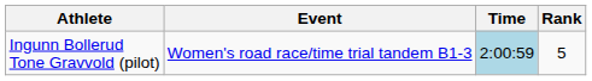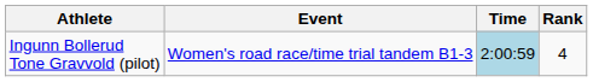Ingunn Bollerud Tone Gravvold (pilot) | Rank: 5 -> 4
